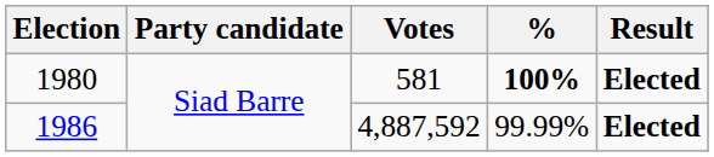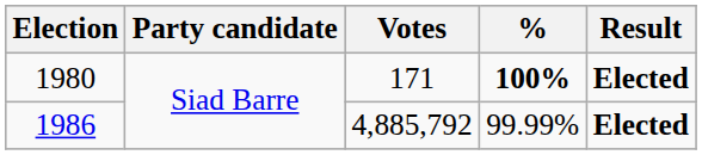1980 | Votes: 581 -> 171
1986 | Votes: 4,887,592 -> 4,885,792
